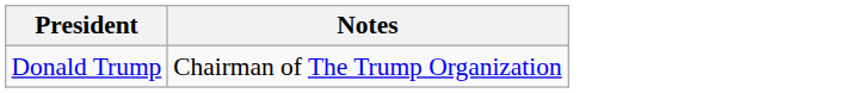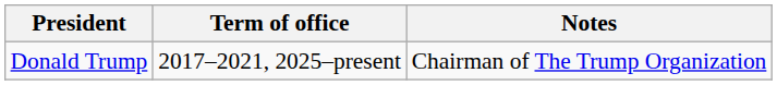+ column: Term of office | 2017–2021, 2025–present
